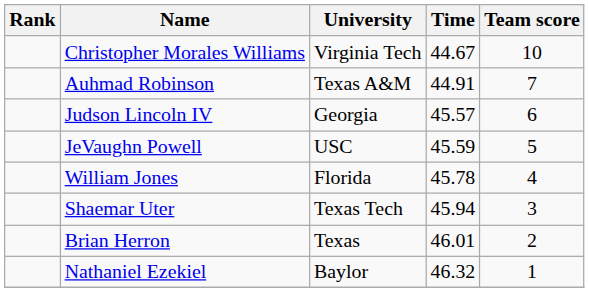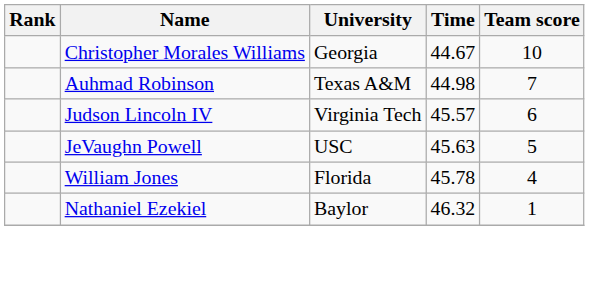Christopher Morales Williams | University: Virginia Tech -> Georgia
Auhmad Robinson | Time: 44.91 -> 44.98
Judson Lincoln IV | University: Georgia -> Virginia Tech
JeVaughn Powell | Time: 45.59 -> 45.63
- row: Shaemar Uter | Texas Tech | 45.94 | 3
- row: Brian Herron | Texas | 46.01 | 2
